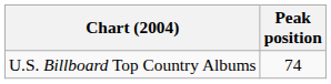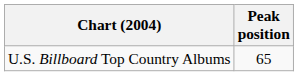U.S. Billboard Top Country Albums | Peak position: 74 -> 65
